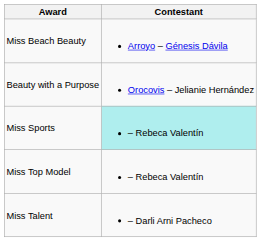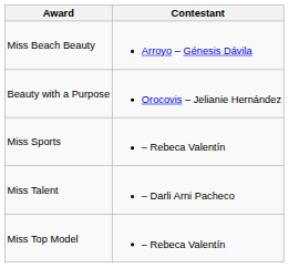Miss Sports | Contestant: paleturquoise background -> no background
rows swapped: Miss Talent <-> Miss Top Model
